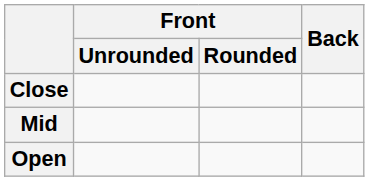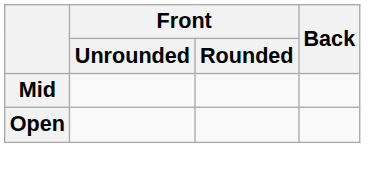- row: Close
